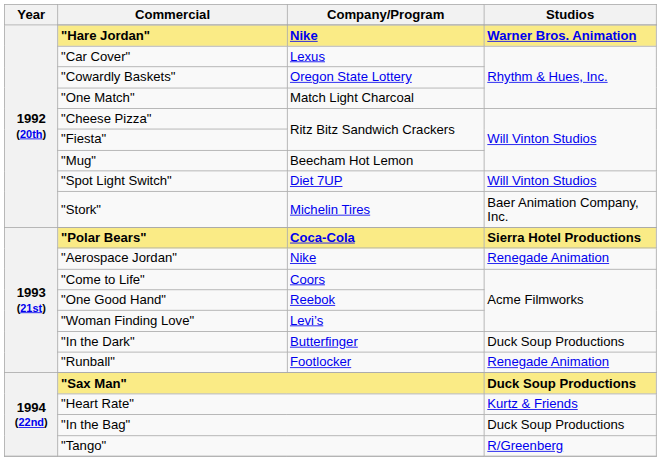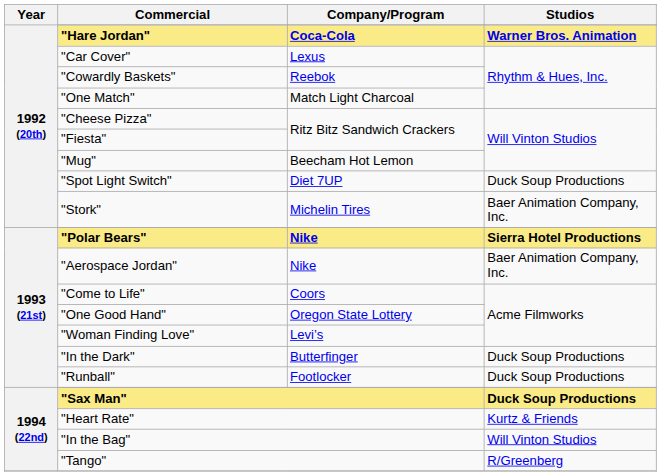"Hare Jordan" | Company/Program: Nike -> Coca-Cola
"Cowardly Baskets" | Company/Program: Oregon State Lottery -> Reebok
"Spot Light Switch" | Studios: Will Vinton Studios -> Duck Soup Productions
"Polar Bears" | Company/Program: Coca-Cola -> Nike
"Aerospace Jordan" | Studios: Renegade Animation -> Baer Animation Company, Inc.
"One Good Hand" | Company/Program: Reebok -> Oregon State Lottery
"Runball" | Studios: Renegade Animation -> Duck Soup Productions
"In the Bag" | Studios: Duck Soup Productions -> Will Vinton Studios
